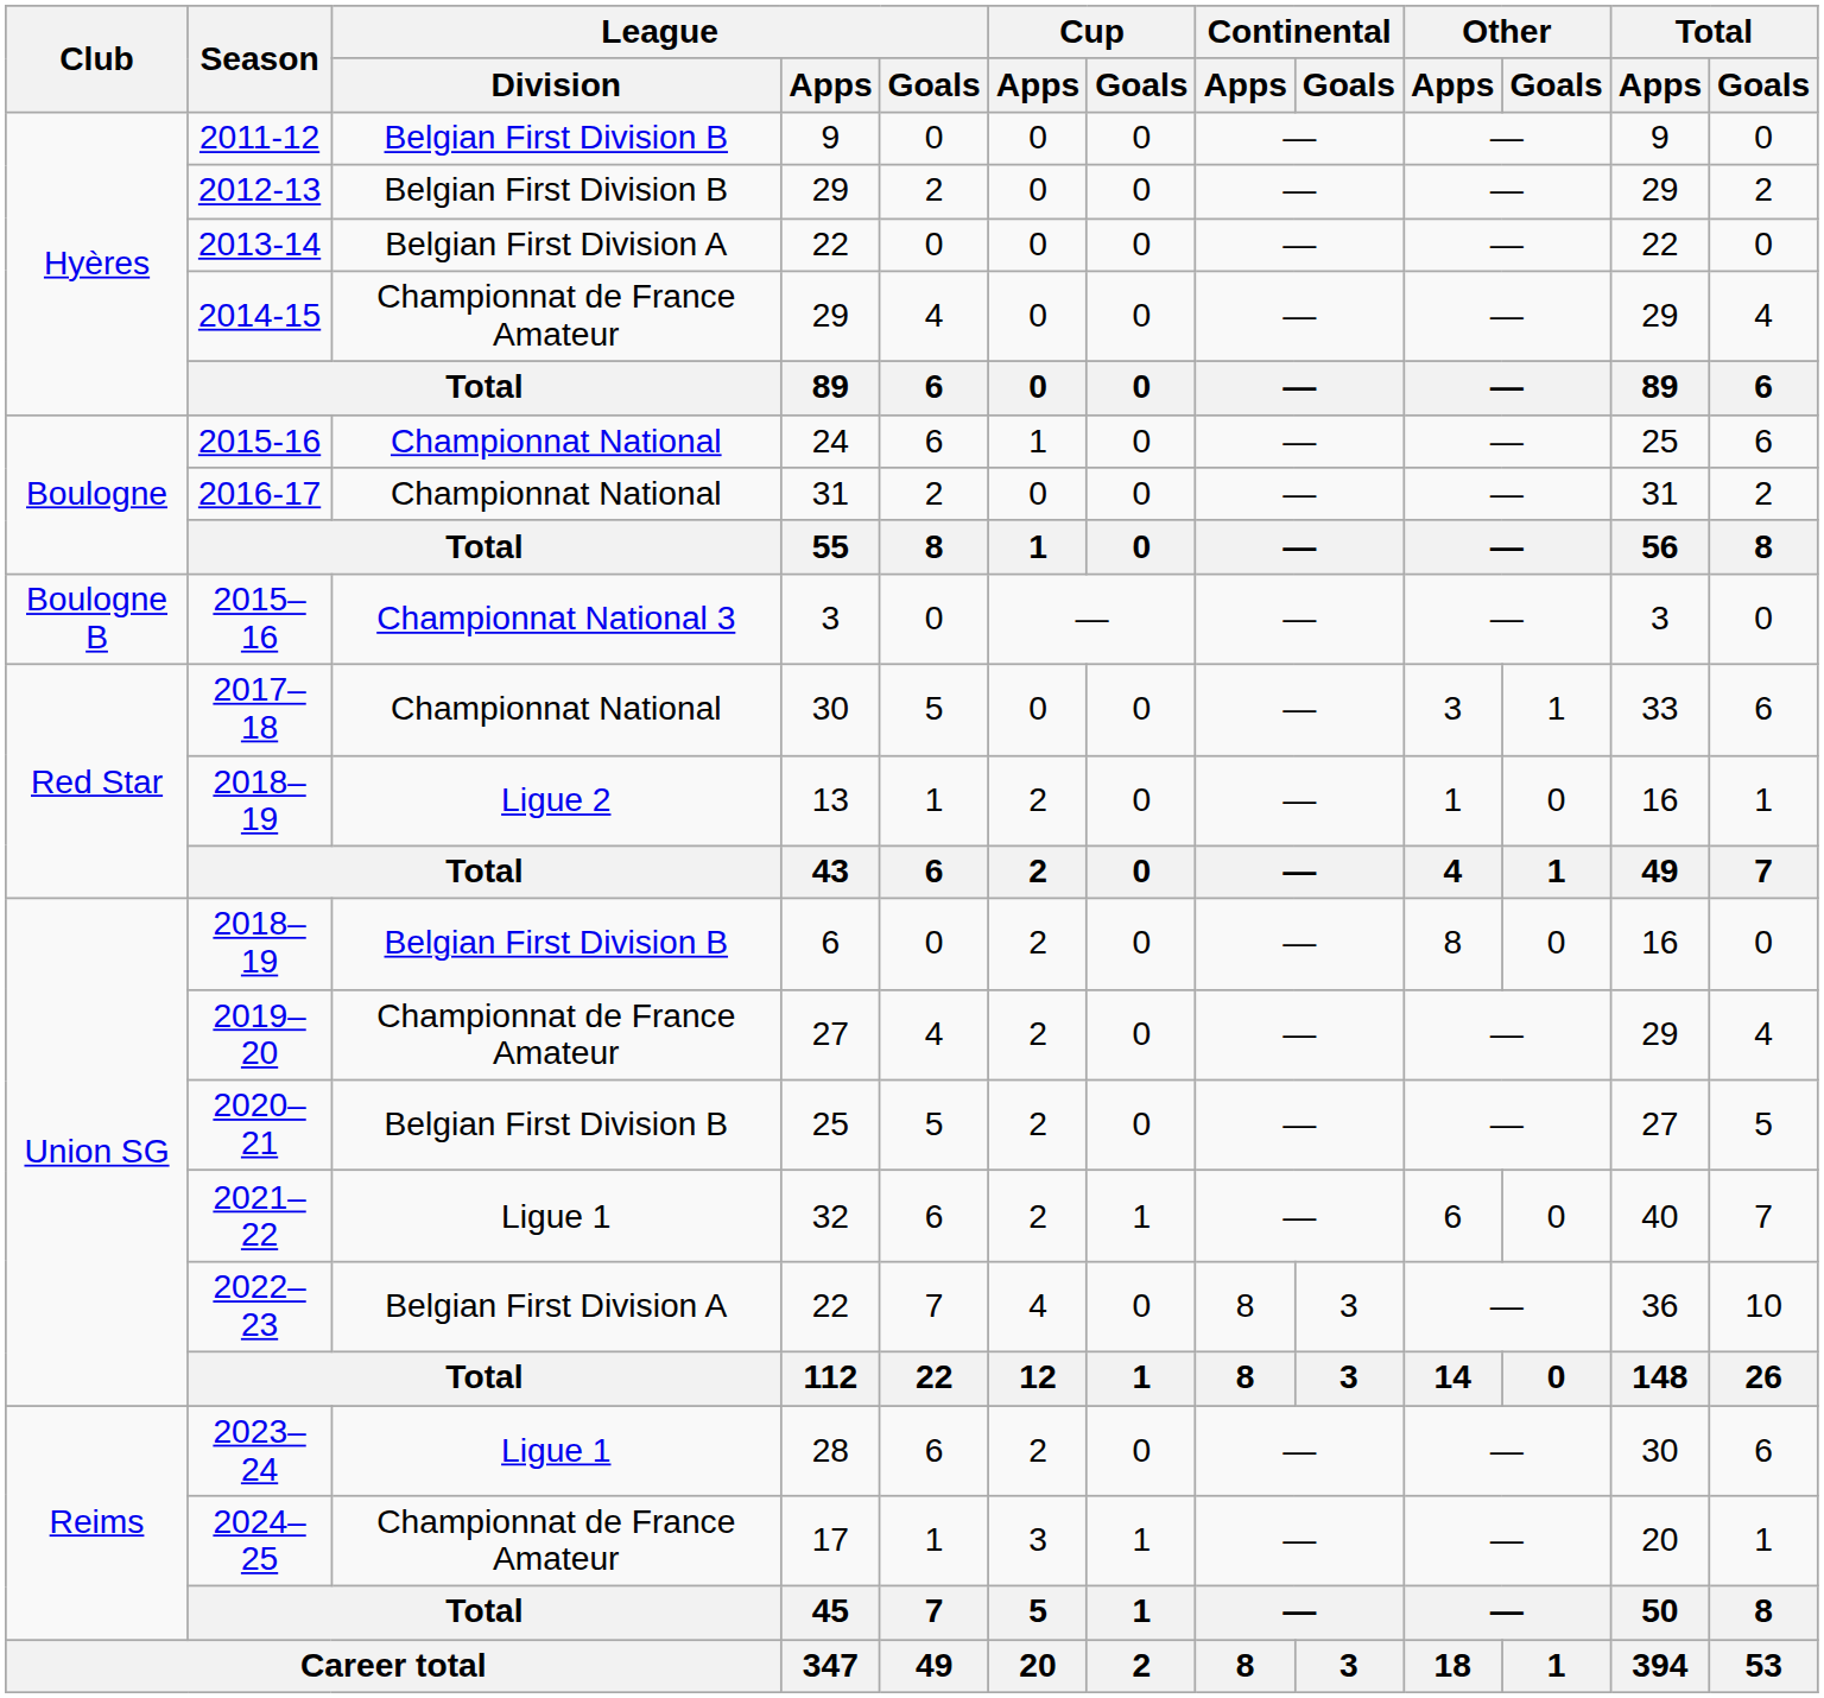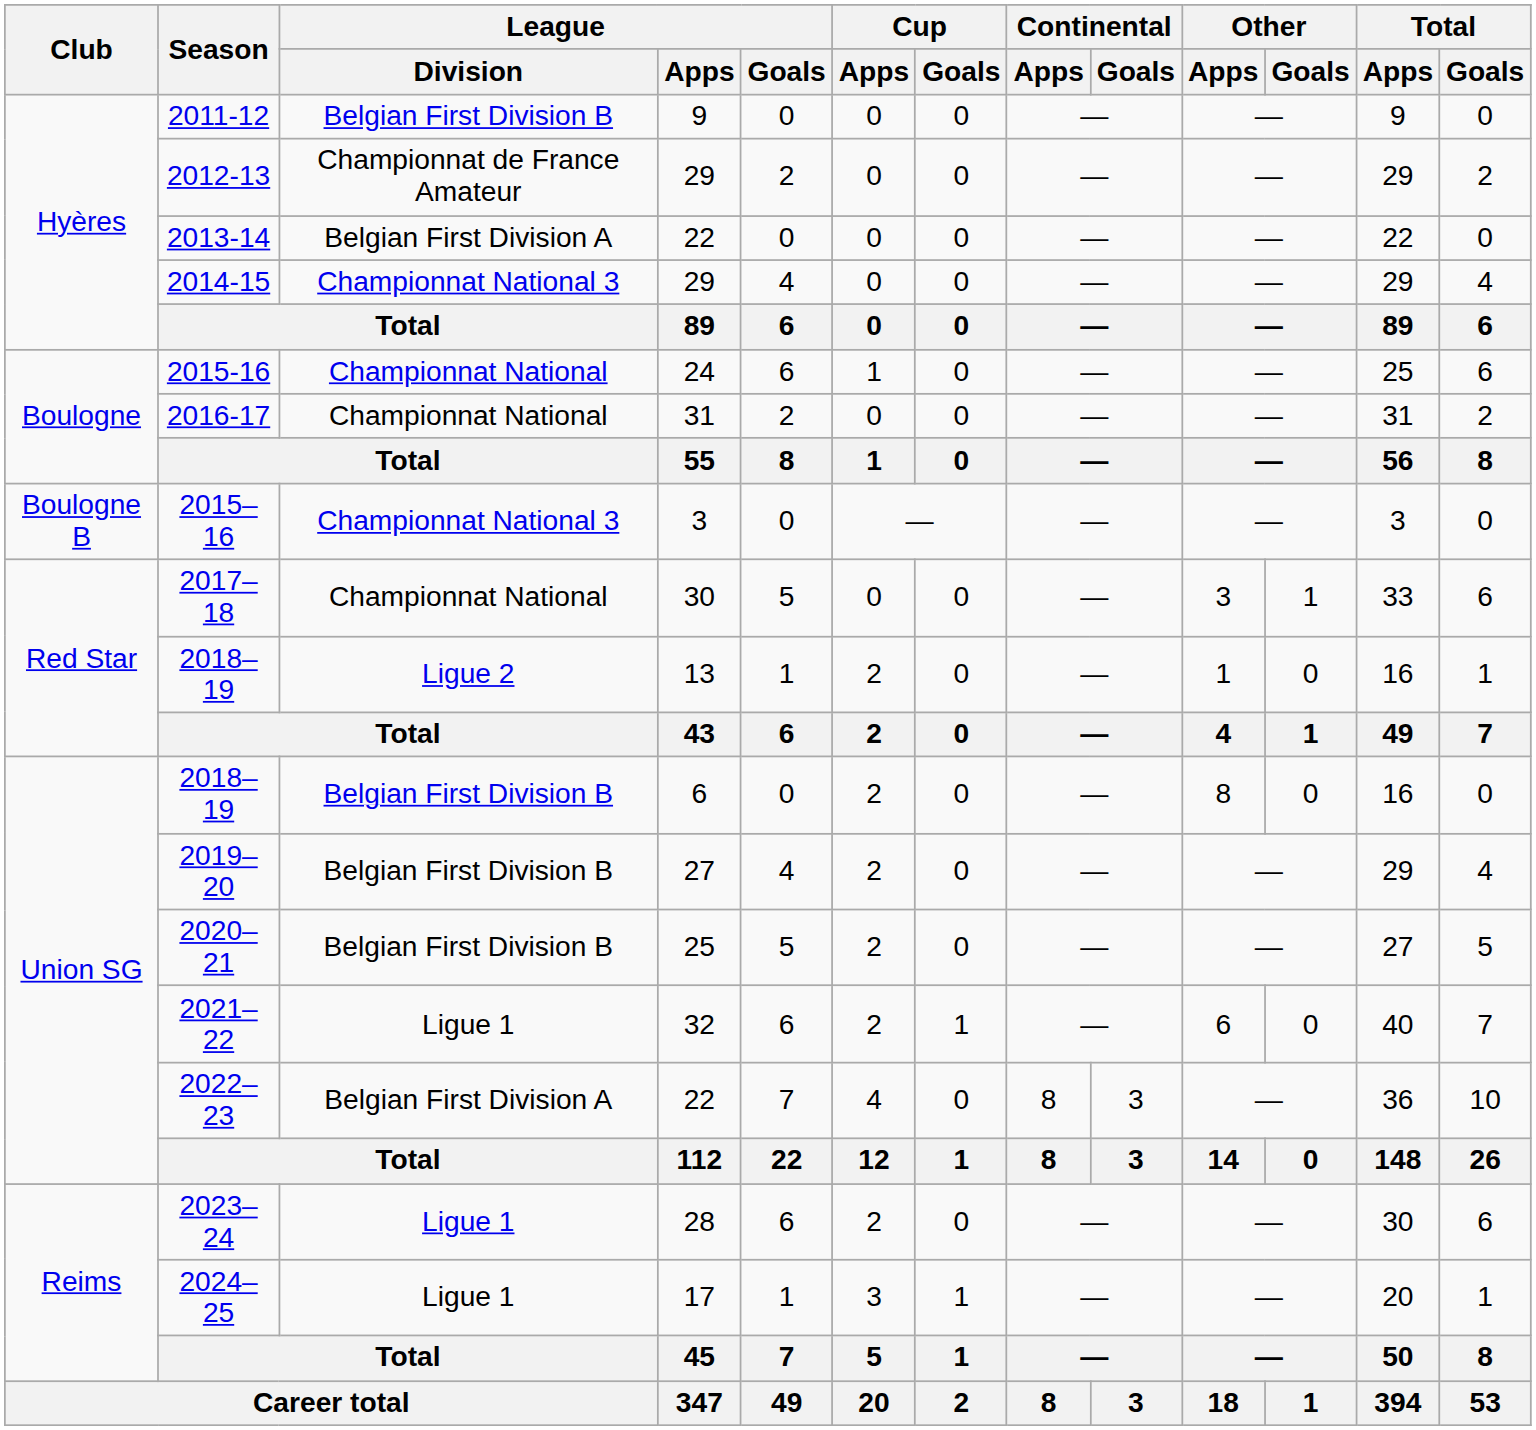2012-13 | League / Division: Belgian First Division B -> Championnat de France Amateur
2014-15 | League / Division: Championnat de France Amateur -> Championnat National 3
2019–20 | League / Division: Championnat de France Amateur -> Belgian First Division B
2024–25 | League / Division: Championnat de France Amateur -> Ligue 1
